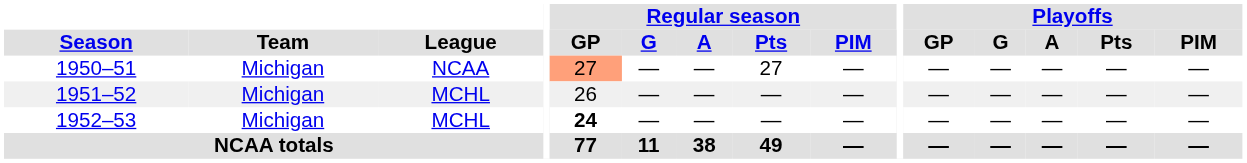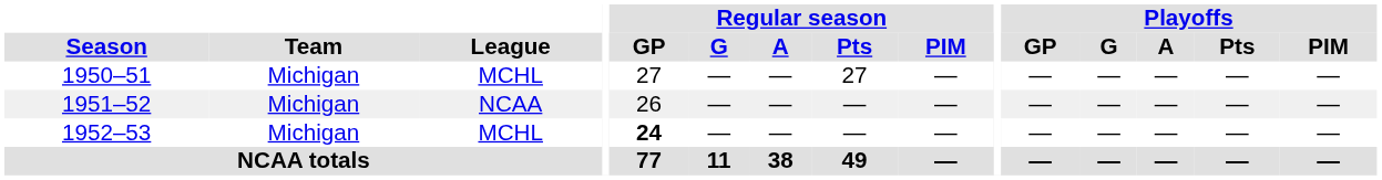1950–51 | League: NCAA -> MCHL
1950–51 | Regular season / GP: lightsalmon background -> no background
1951–52 | League: MCHL -> NCAA
